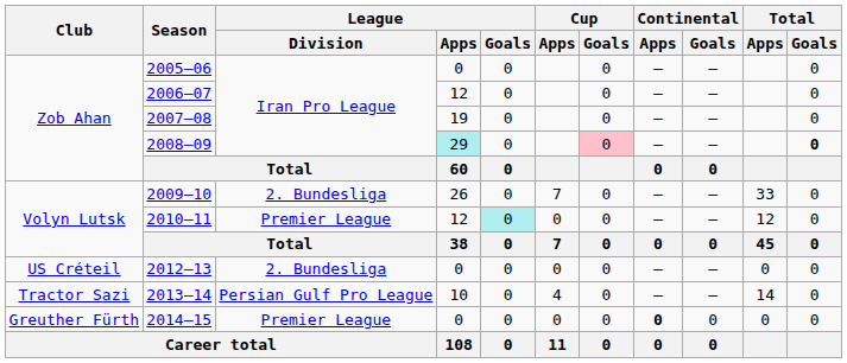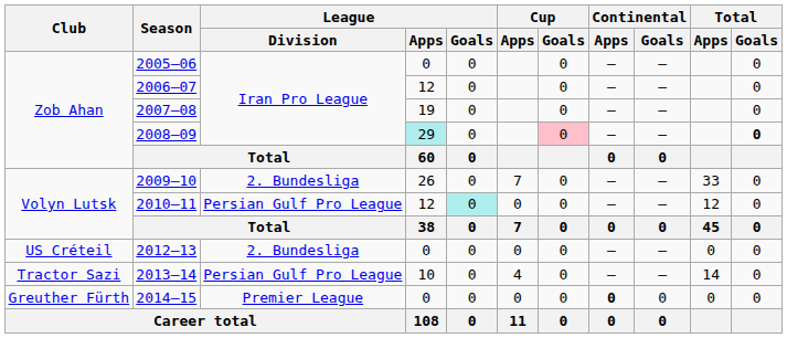2010–11 | League / Division: Premier League -> Persian Gulf Pro League
